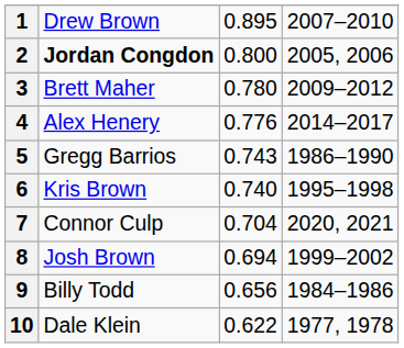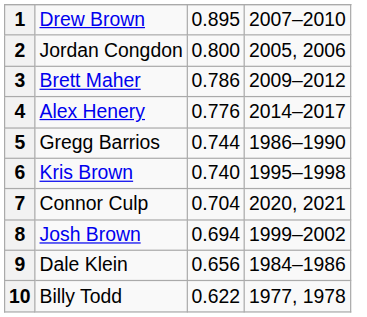2 | column 2: bold -> normal
3 | column 3: 0.780 -> 0.786
5 | column 3: 0.743 -> 0.744
9 | column 2: Billy Todd -> Dale Klein
10 | column 2: Dale Klein -> Billy Todd
